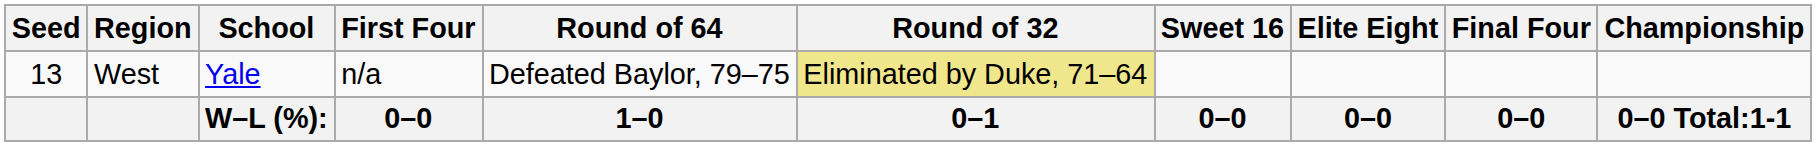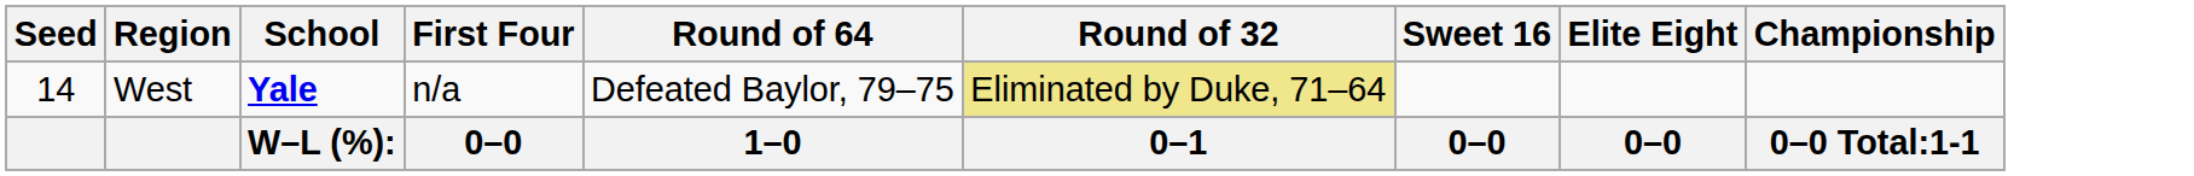- column: Final Four | 0–0
West | Seed: 13 -> 14
West | School: normal -> bold
